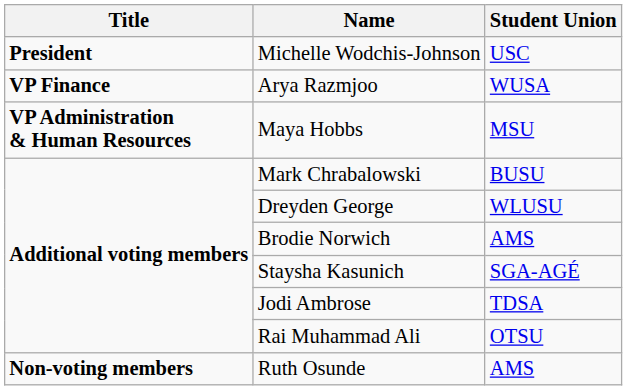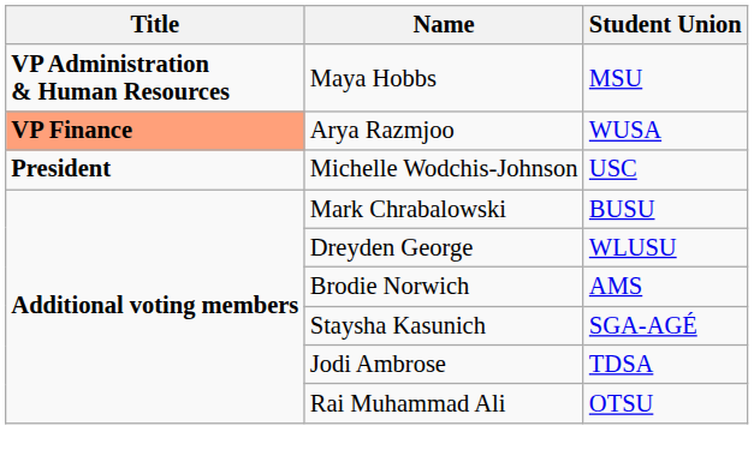rows swapped: Michelle Wodchis-Johnson <-> Maya Hobbs
Arya Razmjoo | Title: no background -> lightsalmon background
- row: Non-voting members | Ruth Osunde | AMS
